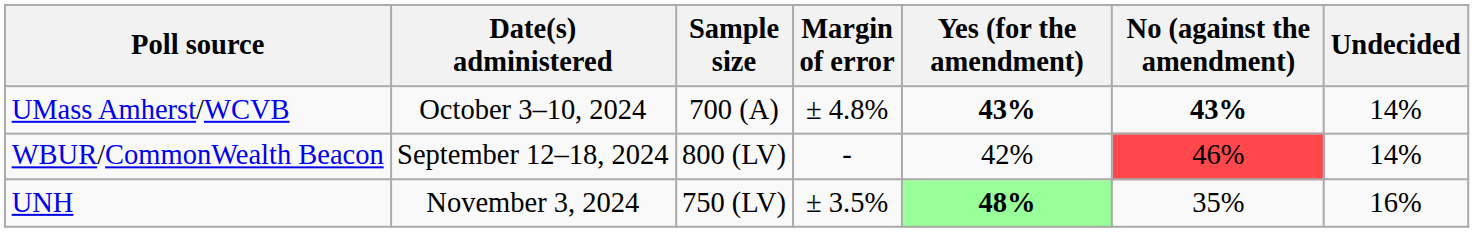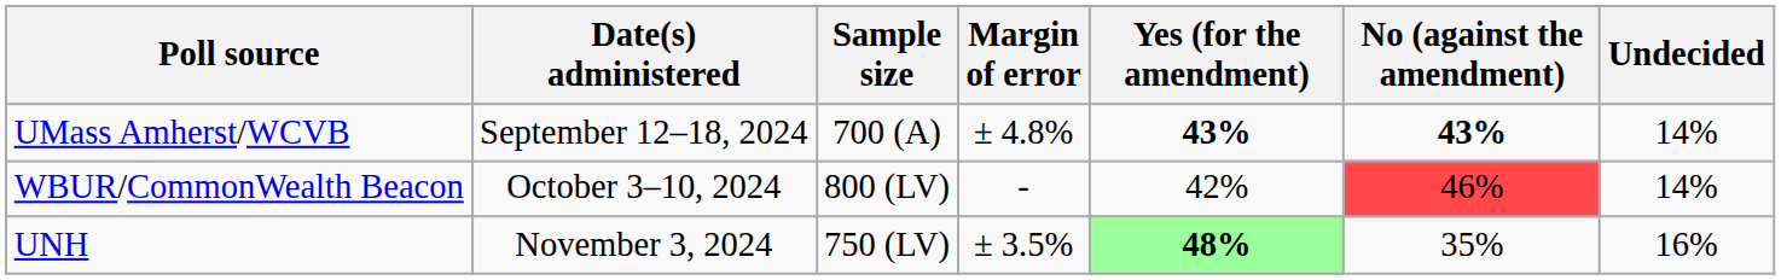UMass Amherst/WCVB | Date(s) administered: October 3–10, 2024 -> September 12–18, 2024
WBUR/CommonWealth Beacon | Date(s) administered: September 12–18, 2024 -> October 3–10, 2024
